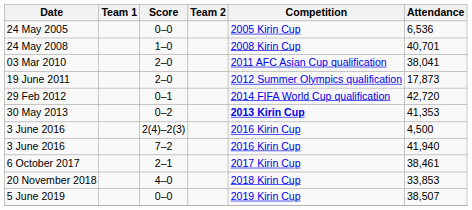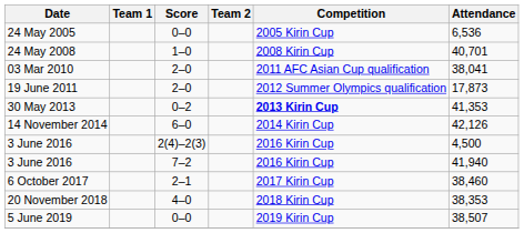- row: 29 Feb 2012 | 0–1 | 2014 FIFA World Cup qualification | 42,720
+ row: 14 November 2014 | 6–0 | 2014 Kirin Cup | 42,126
6 October 2017 | Attendance: 38,461 -> 38,460
20 November 2018 | Attendance: 33,853 -> 38,353
